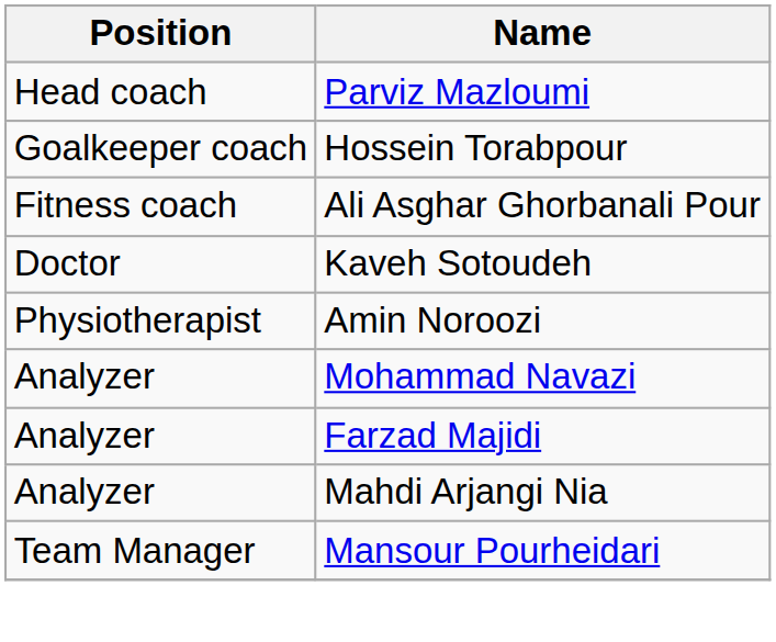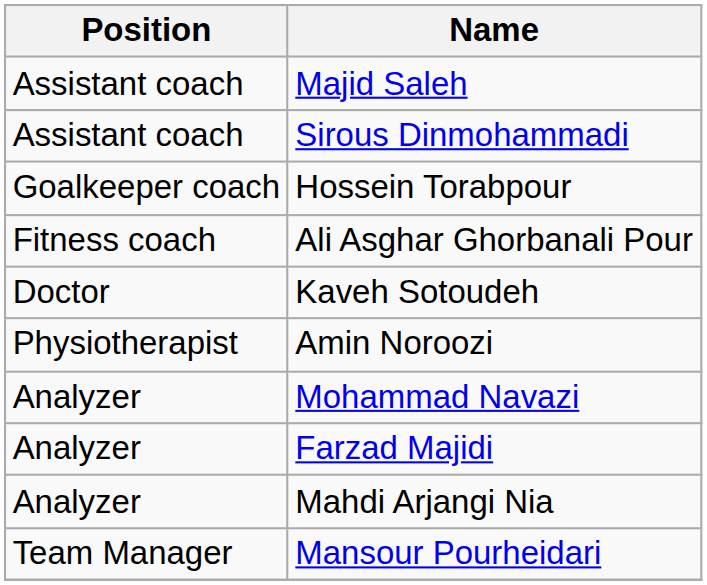- row: Head coach | Parviz Mazloumi
+ row: Assistant coach | Majid Saleh
+ row: Assistant coach | Sirous Dinmohammadi
